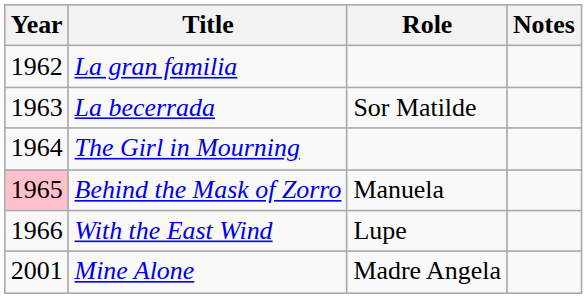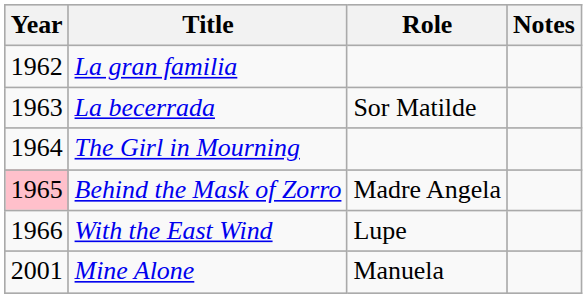Behind the Mask of Zorro | Role: Manuela -> Madre Angela
Mine Alone | Role: Madre Angela -> Manuela
